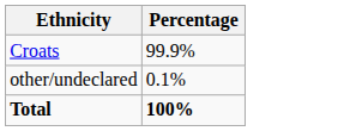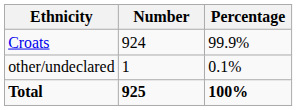+ column: Number | 924 | 1 | 925
